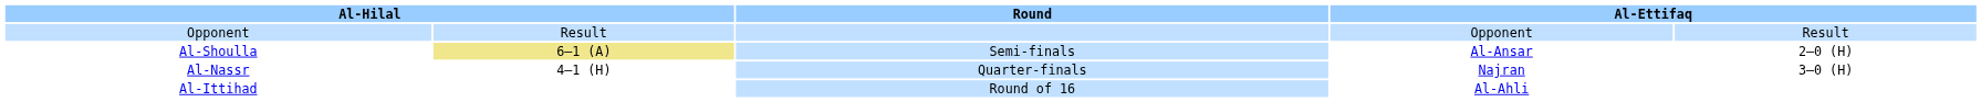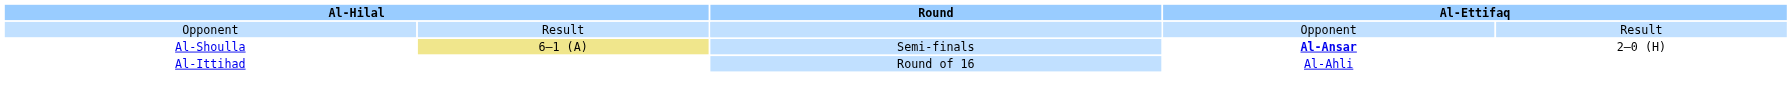Al-Shoulla | column 4: normal -> bold
- row: Al-Nassr | 4–1 (H) | Quarter-finals | Najran | 3–0 (H)
